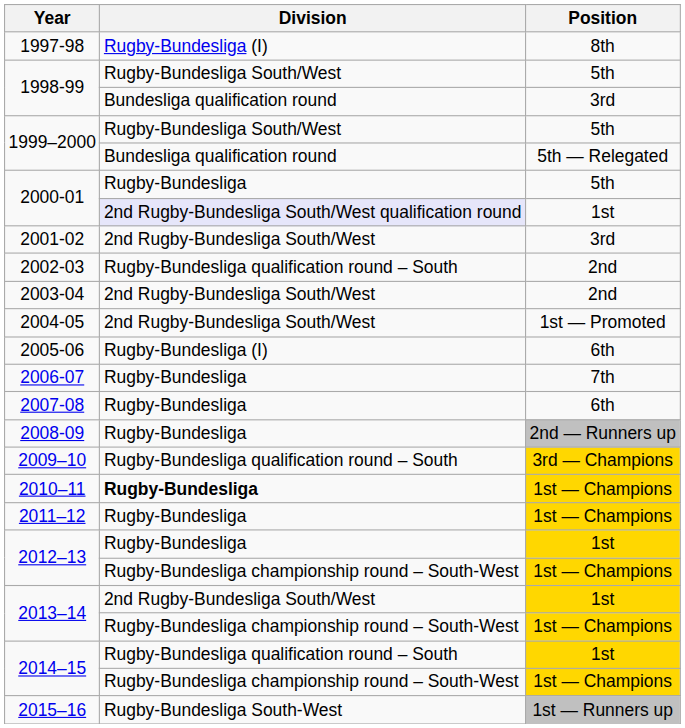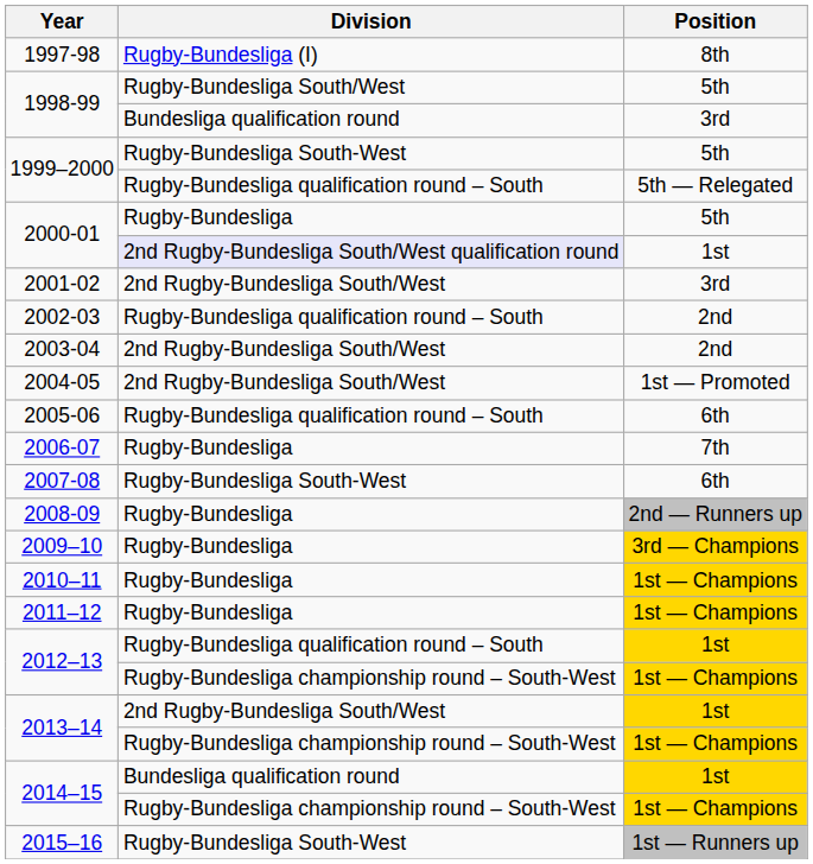1999–2000 / 5th | Division: Rugby-Bundesliga South/West -> Rugby-Bundesliga South-West
1999–2000 / 5th — Relegated | Division: Bundesliga qualification round -> Rugby-Bundesliga qualification round – South
2005-06 | Division: Rugby-Bundesliga (I) -> Rugby-Bundesliga qualification round – South
2007-08 | Division: Rugby-Bundesliga -> Rugby-Bundesliga South-West
2009–10 | Division: Rugby-Bundesliga qualification round – South -> Rugby-Bundesliga
2010–11 | Division: bold -> normal
2012–13 / 1st | Division: Rugby-Bundesliga -> Rugby-Bundesliga qualification round – South
2014–15 / 1st | Division: Rugby-Bundesliga qualification round – South -> Bundesliga qualification round
